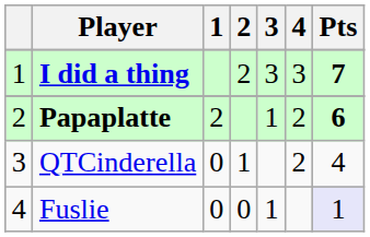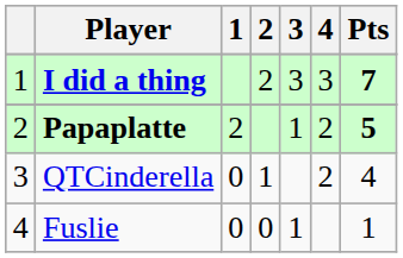Papaplatte | Pts: 6 -> 5
Fuslie | Pts: lavender background -> no background
